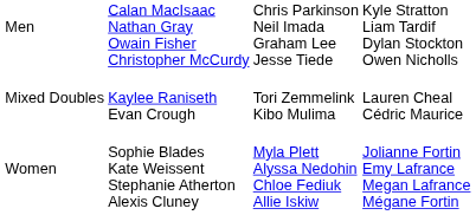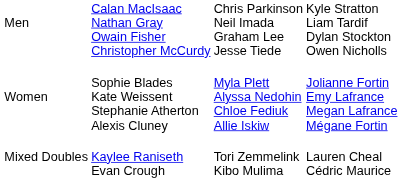rows swapped: Women <-> Mixed Doubles
